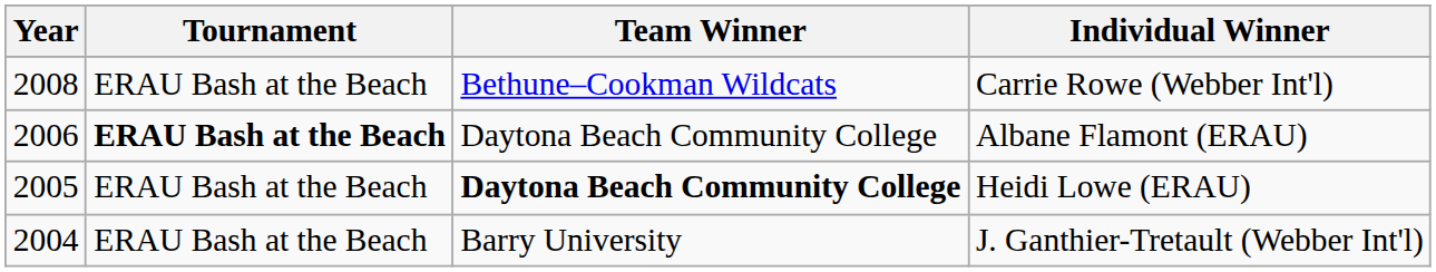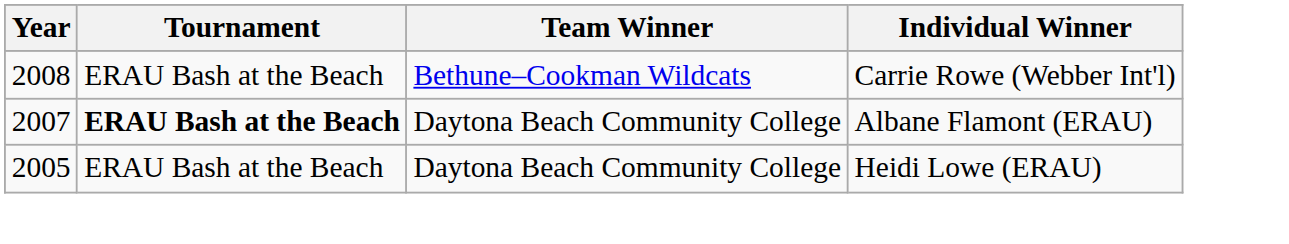Albane Flamont (ERAU) | Year: 2006 -> 2007
Heidi Lowe (ERAU) | Team Winner: bold -> normal
- row: 2004 | ERAU Bash at the Beach | Barry University | J. Ganthier-Tretault (Webber Int'l)
